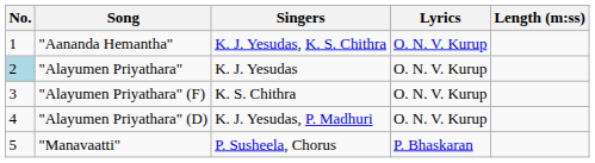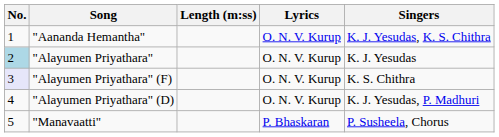columns swapped: Singers <-> Length (m:ss)
"Alayumen Priyathara" (F) | No.: no background -> lavender background
